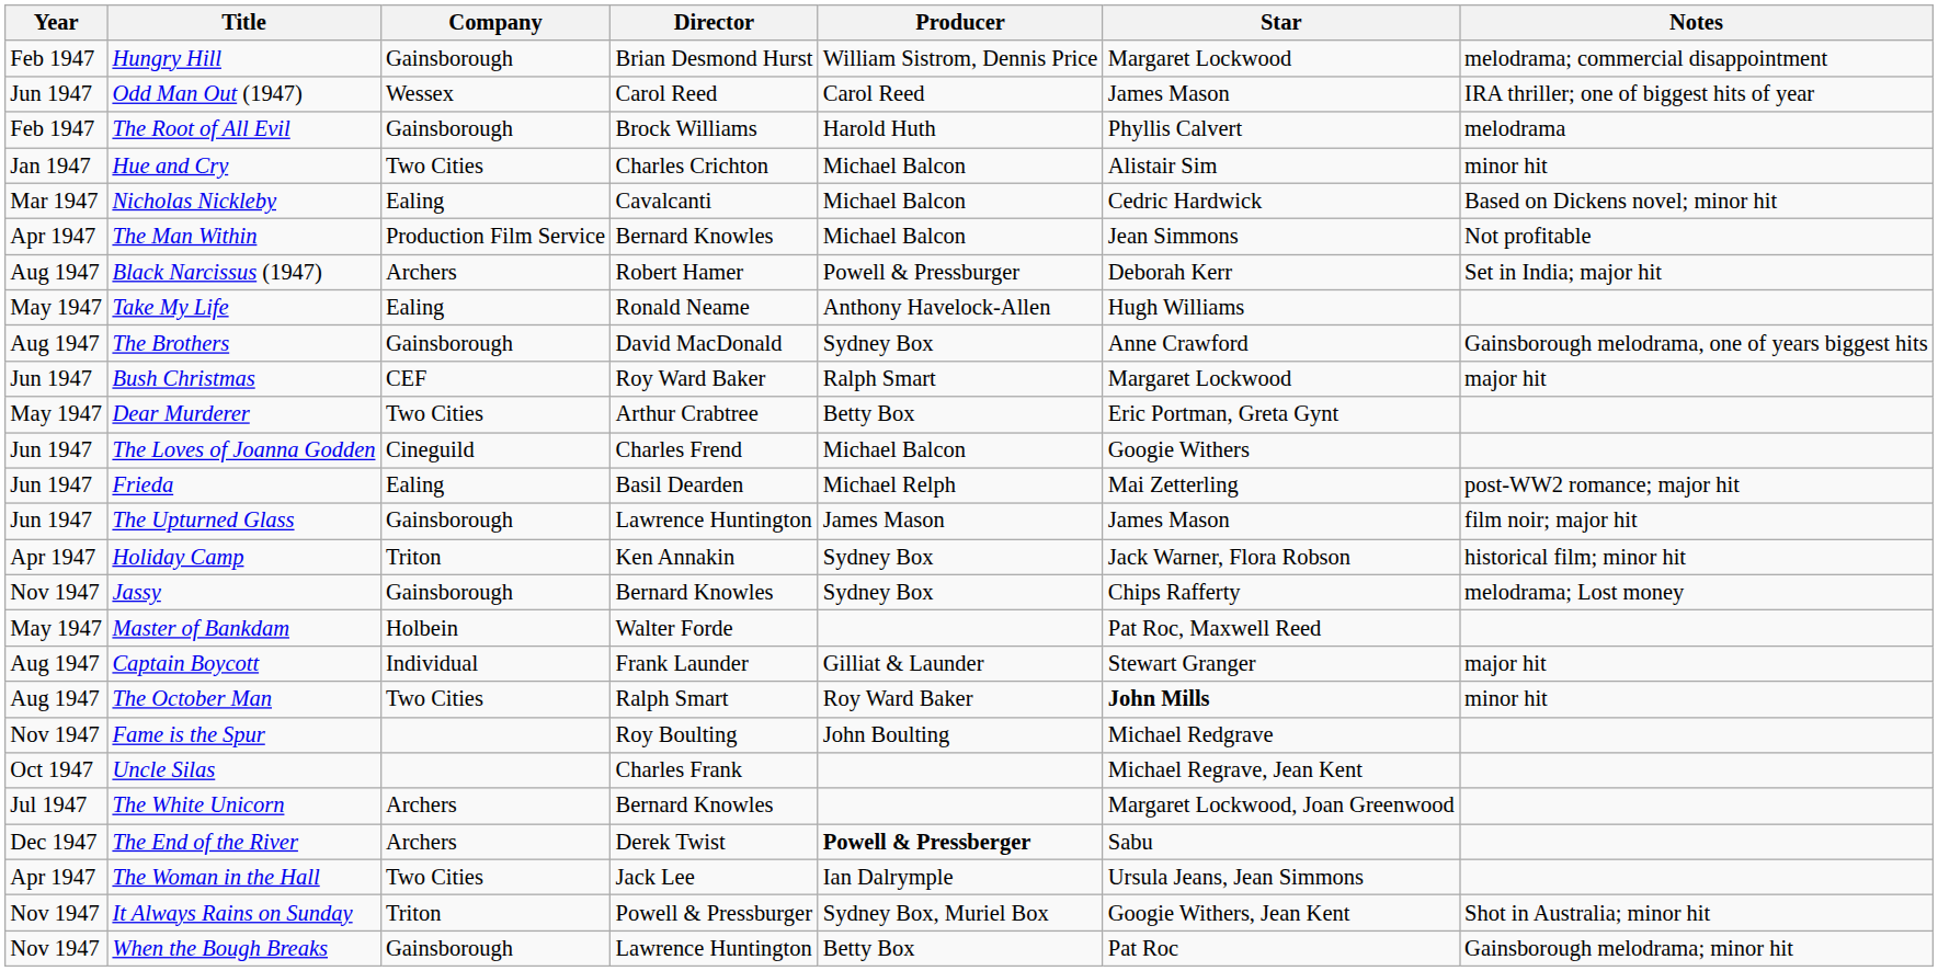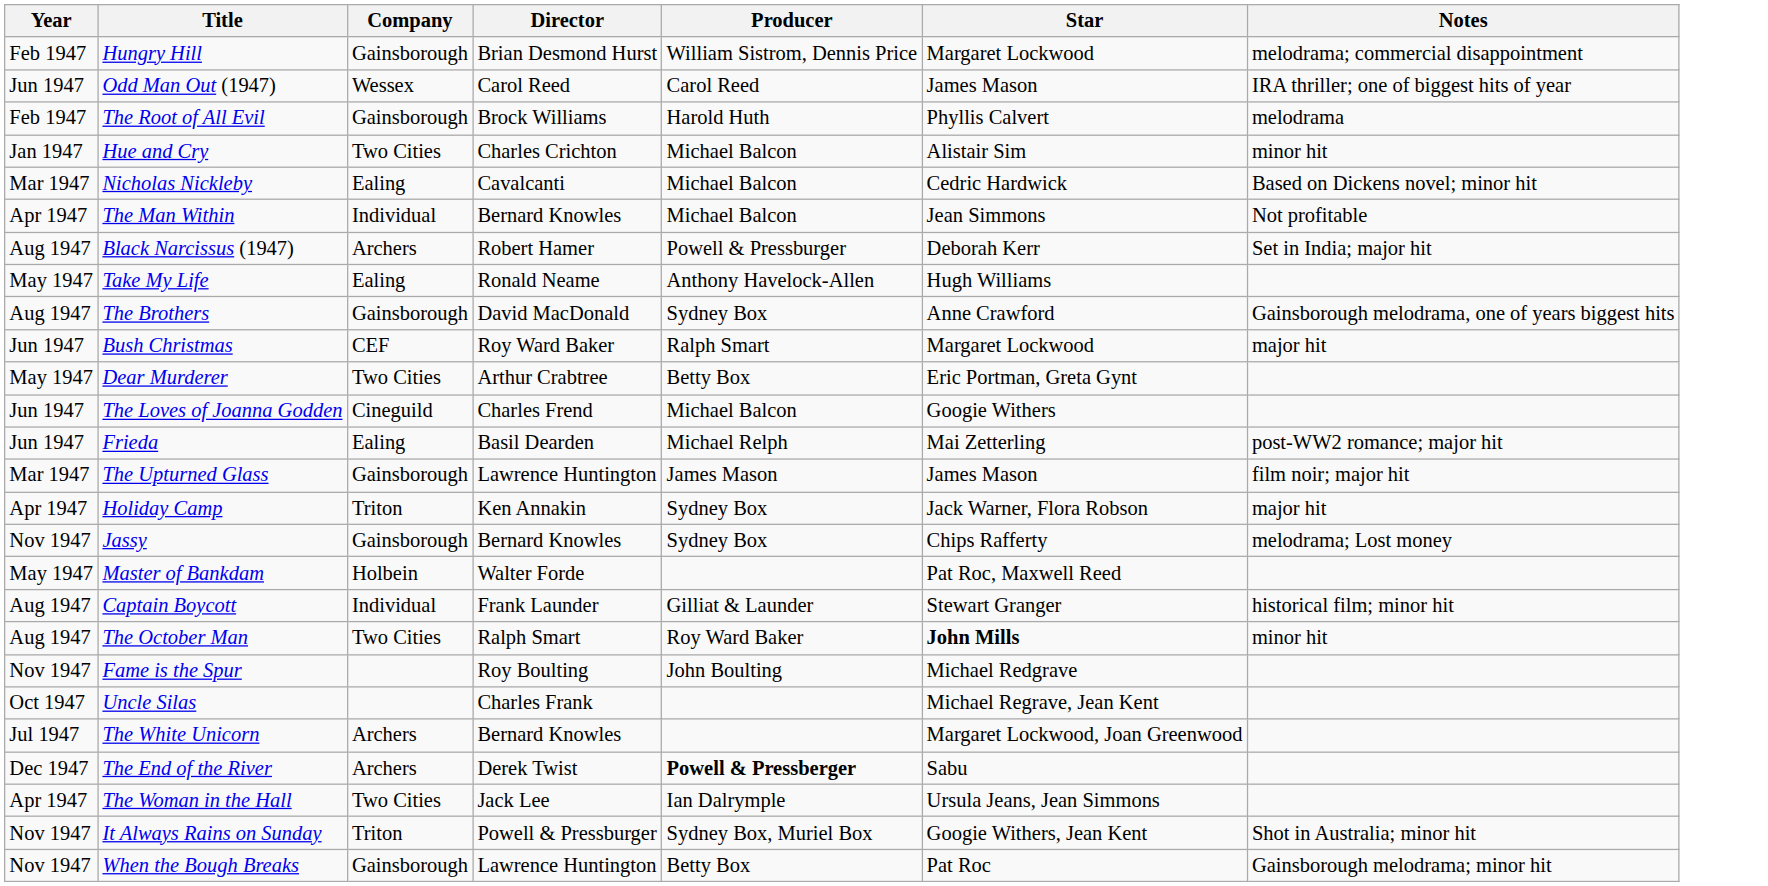The Man Within | Company: Production Film Service -> Individual
The Upturned Glass | Year: Jun 1947 -> Mar 1947
Holiday Camp | Notes: historical film; minor hit -> major hit
Captain Boycott | Notes: major hit -> historical film; minor hit
